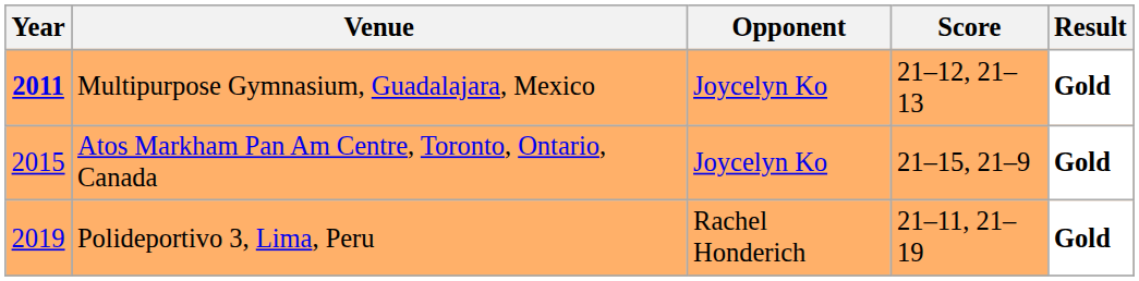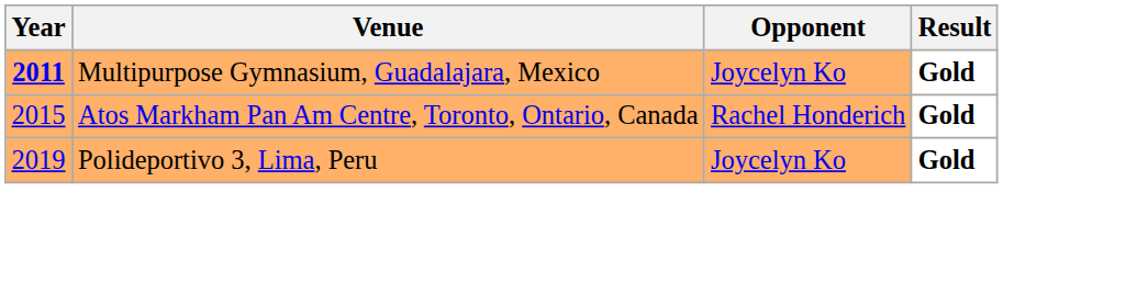- column: Score | 21–12, 21–13 | 21–15, 21–9 | 21–11, 21–19
Atos Markham Pan Am Centre, Toronto, Ontario, Canada | Opponent: Joycelyn Ko -> Rachel Honderich
Polideportivo 3, Lima, Peru | Opponent: Rachel Honderich -> Joycelyn Ko
